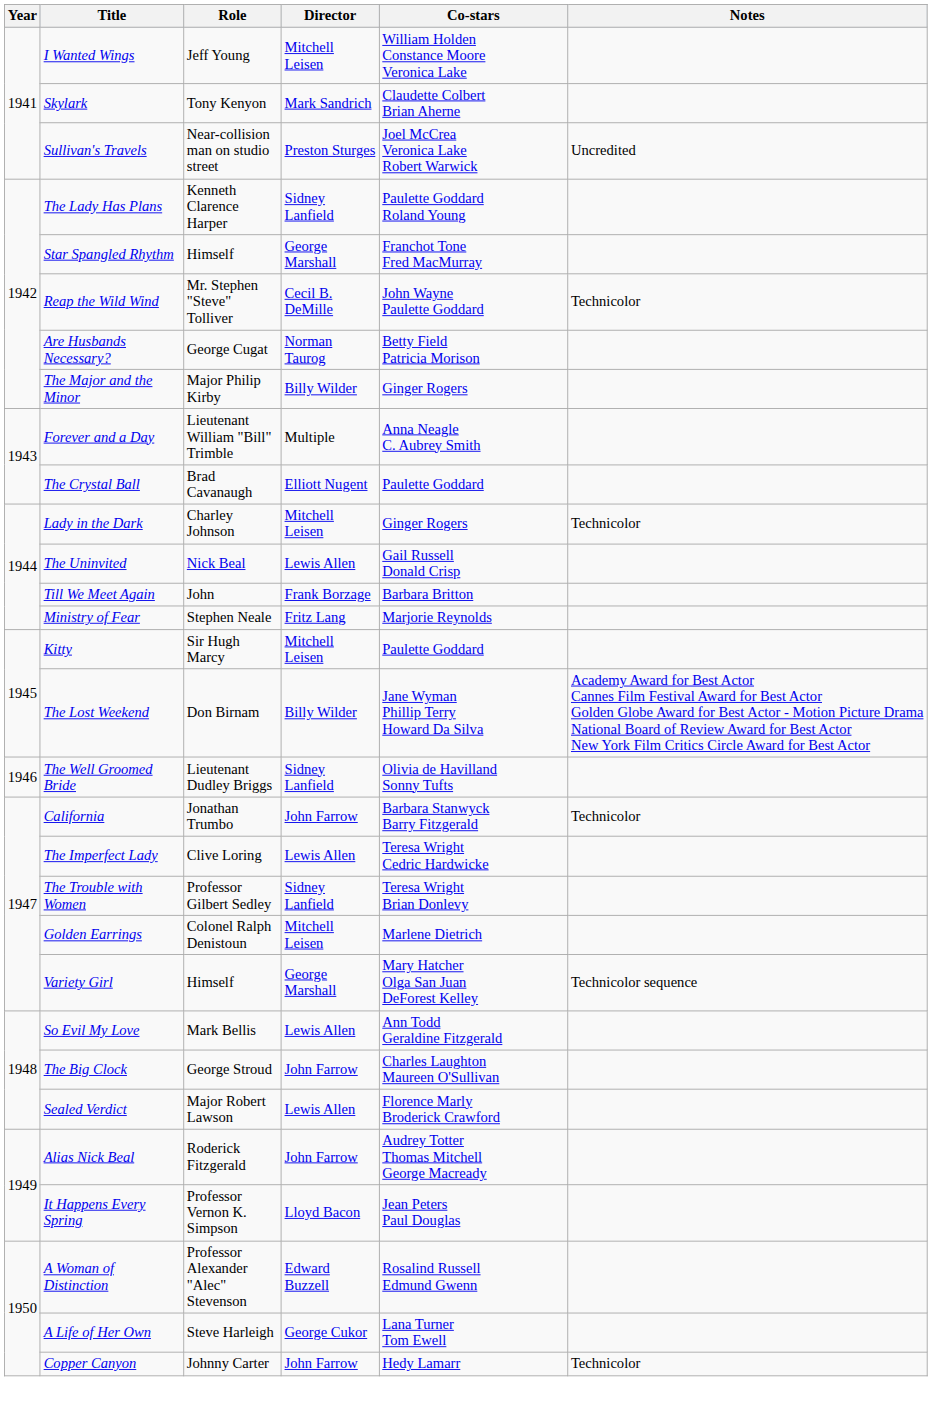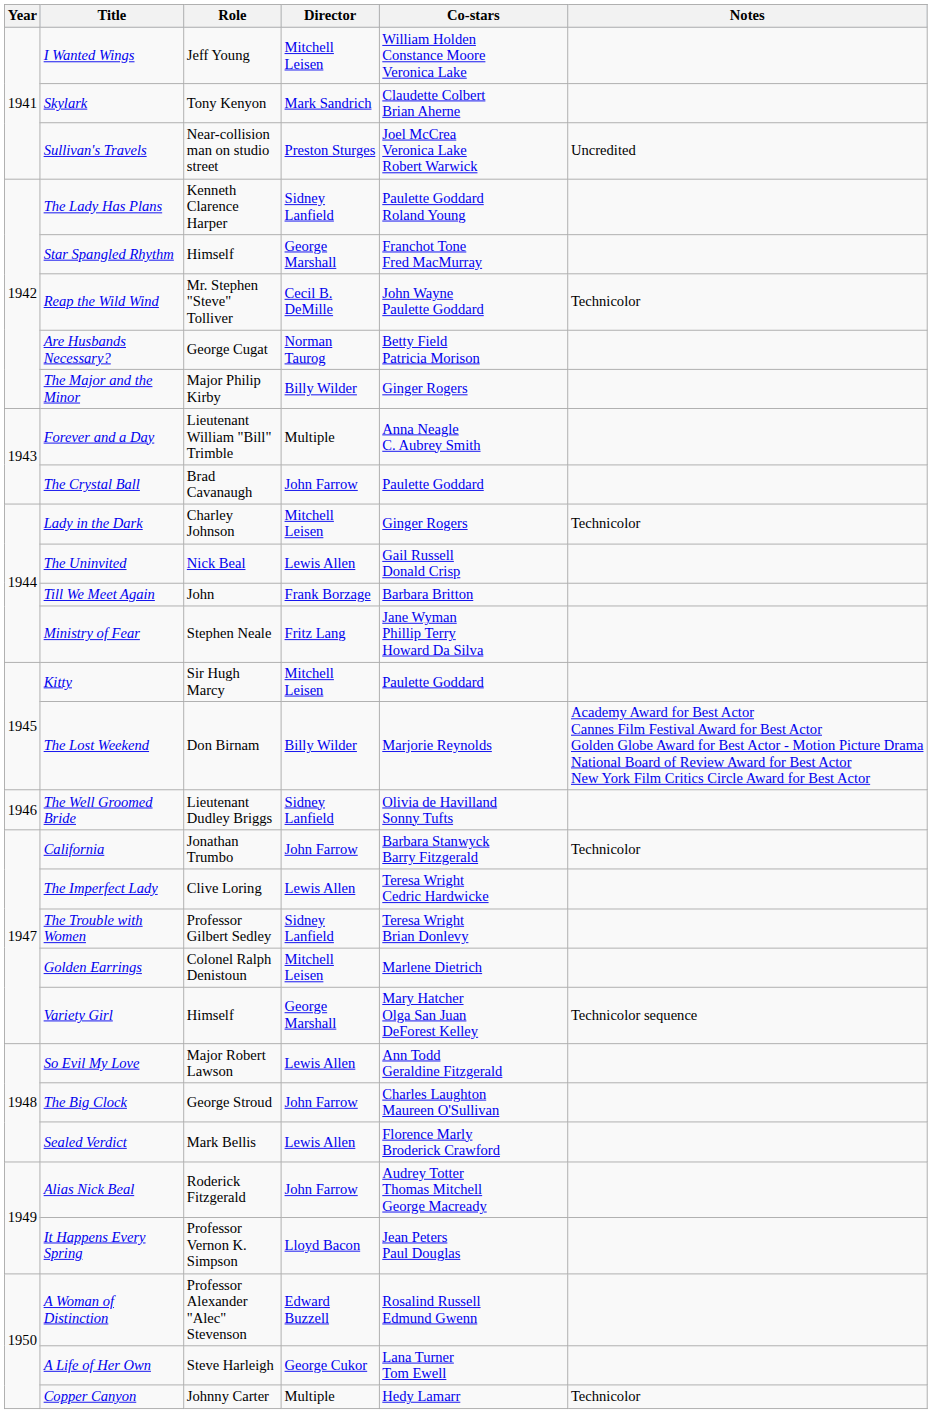The Crystal Ball | Director: Elliott Nugent -> John Farrow
Ministry of Fear | Co-stars: Marjorie Reynolds -> Jane Wyman Phillip Terry Howard Da Silva
The Lost Weekend | Co-stars: Jane Wyman Phillip Terry Howard Da Silva -> Marjorie Reynolds
So Evil My Love | Role: Mark Bellis -> Major Robert Lawson
Sealed Verdict | Role: Major Robert Lawson -> Mark Bellis
Copper Canyon | Director: John Farrow -> Multiple
